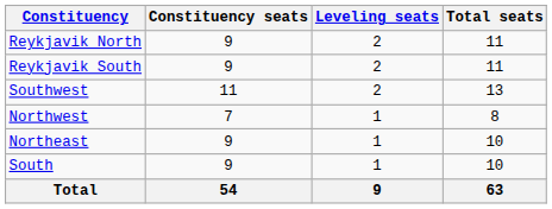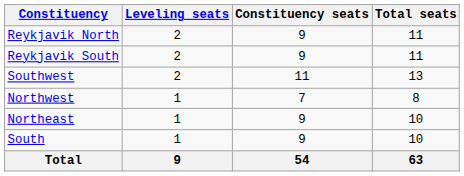columns swapped: Constituency seats <-> Leveling seats
